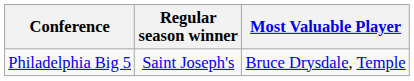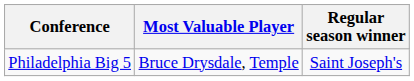columns swapped: Regular season winner <-> Most Valuable Player
